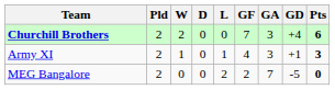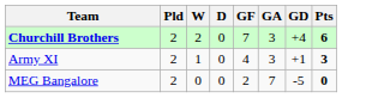- column: L | 0 | 1 | 2
